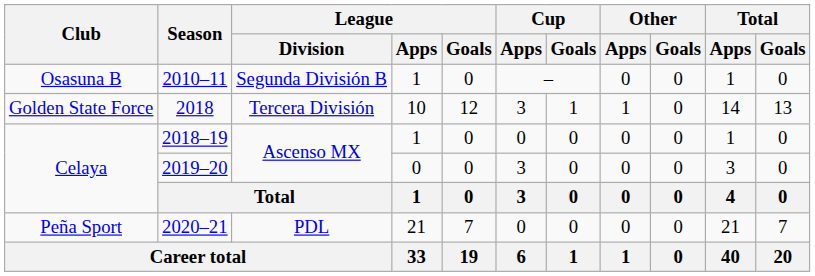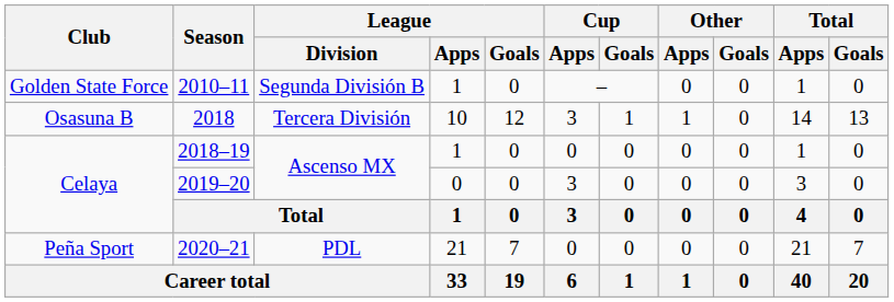2010–11 | Club: Osasuna B -> Golden State Force
2018 | Club: Golden State Force -> Osasuna B
